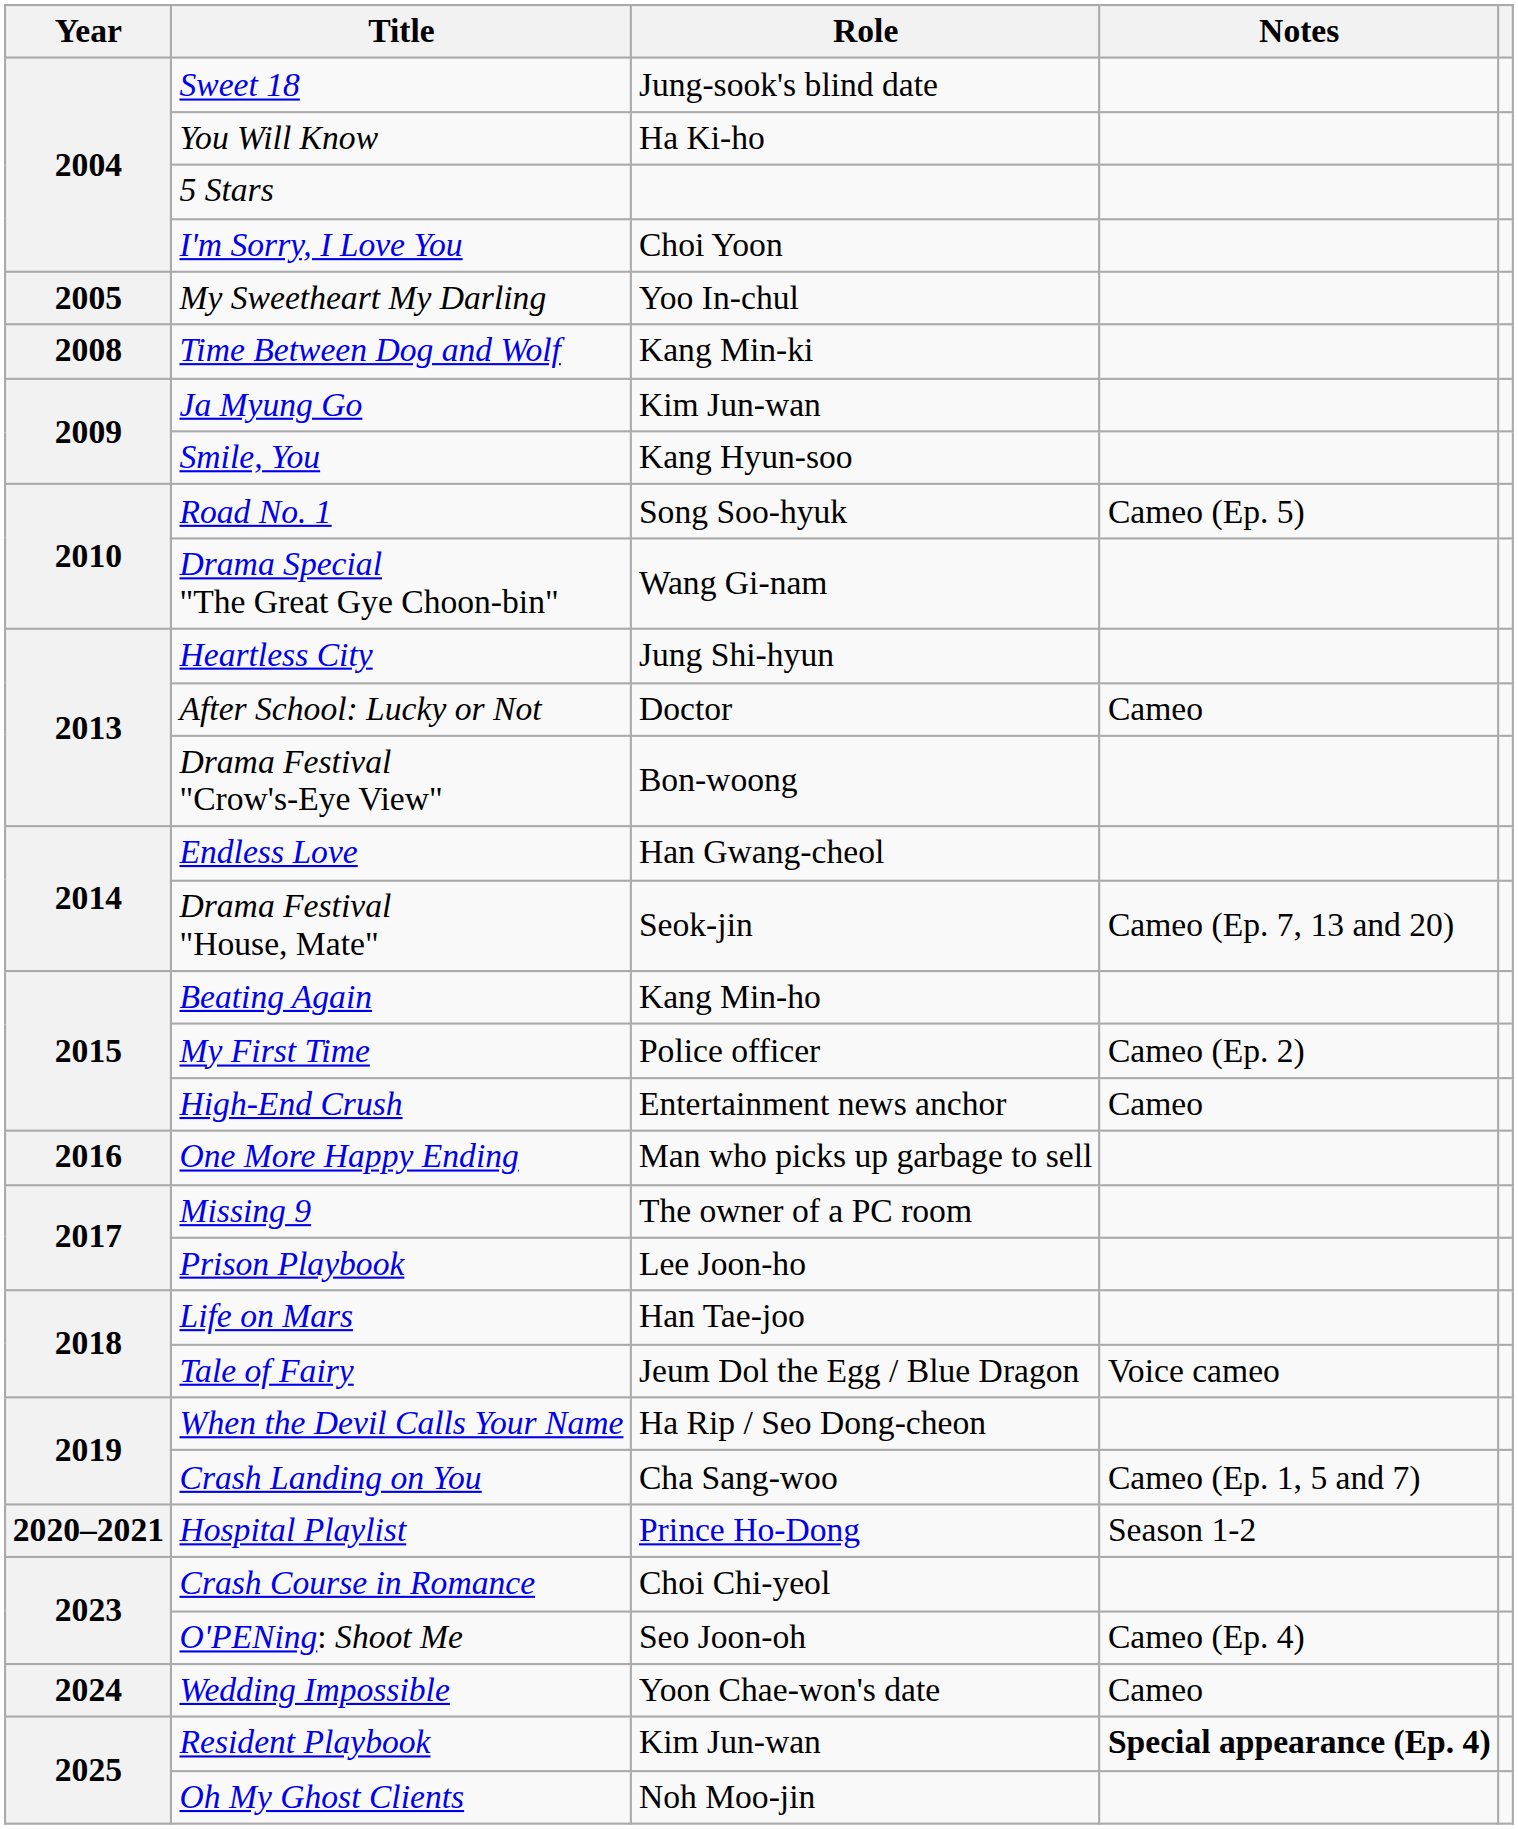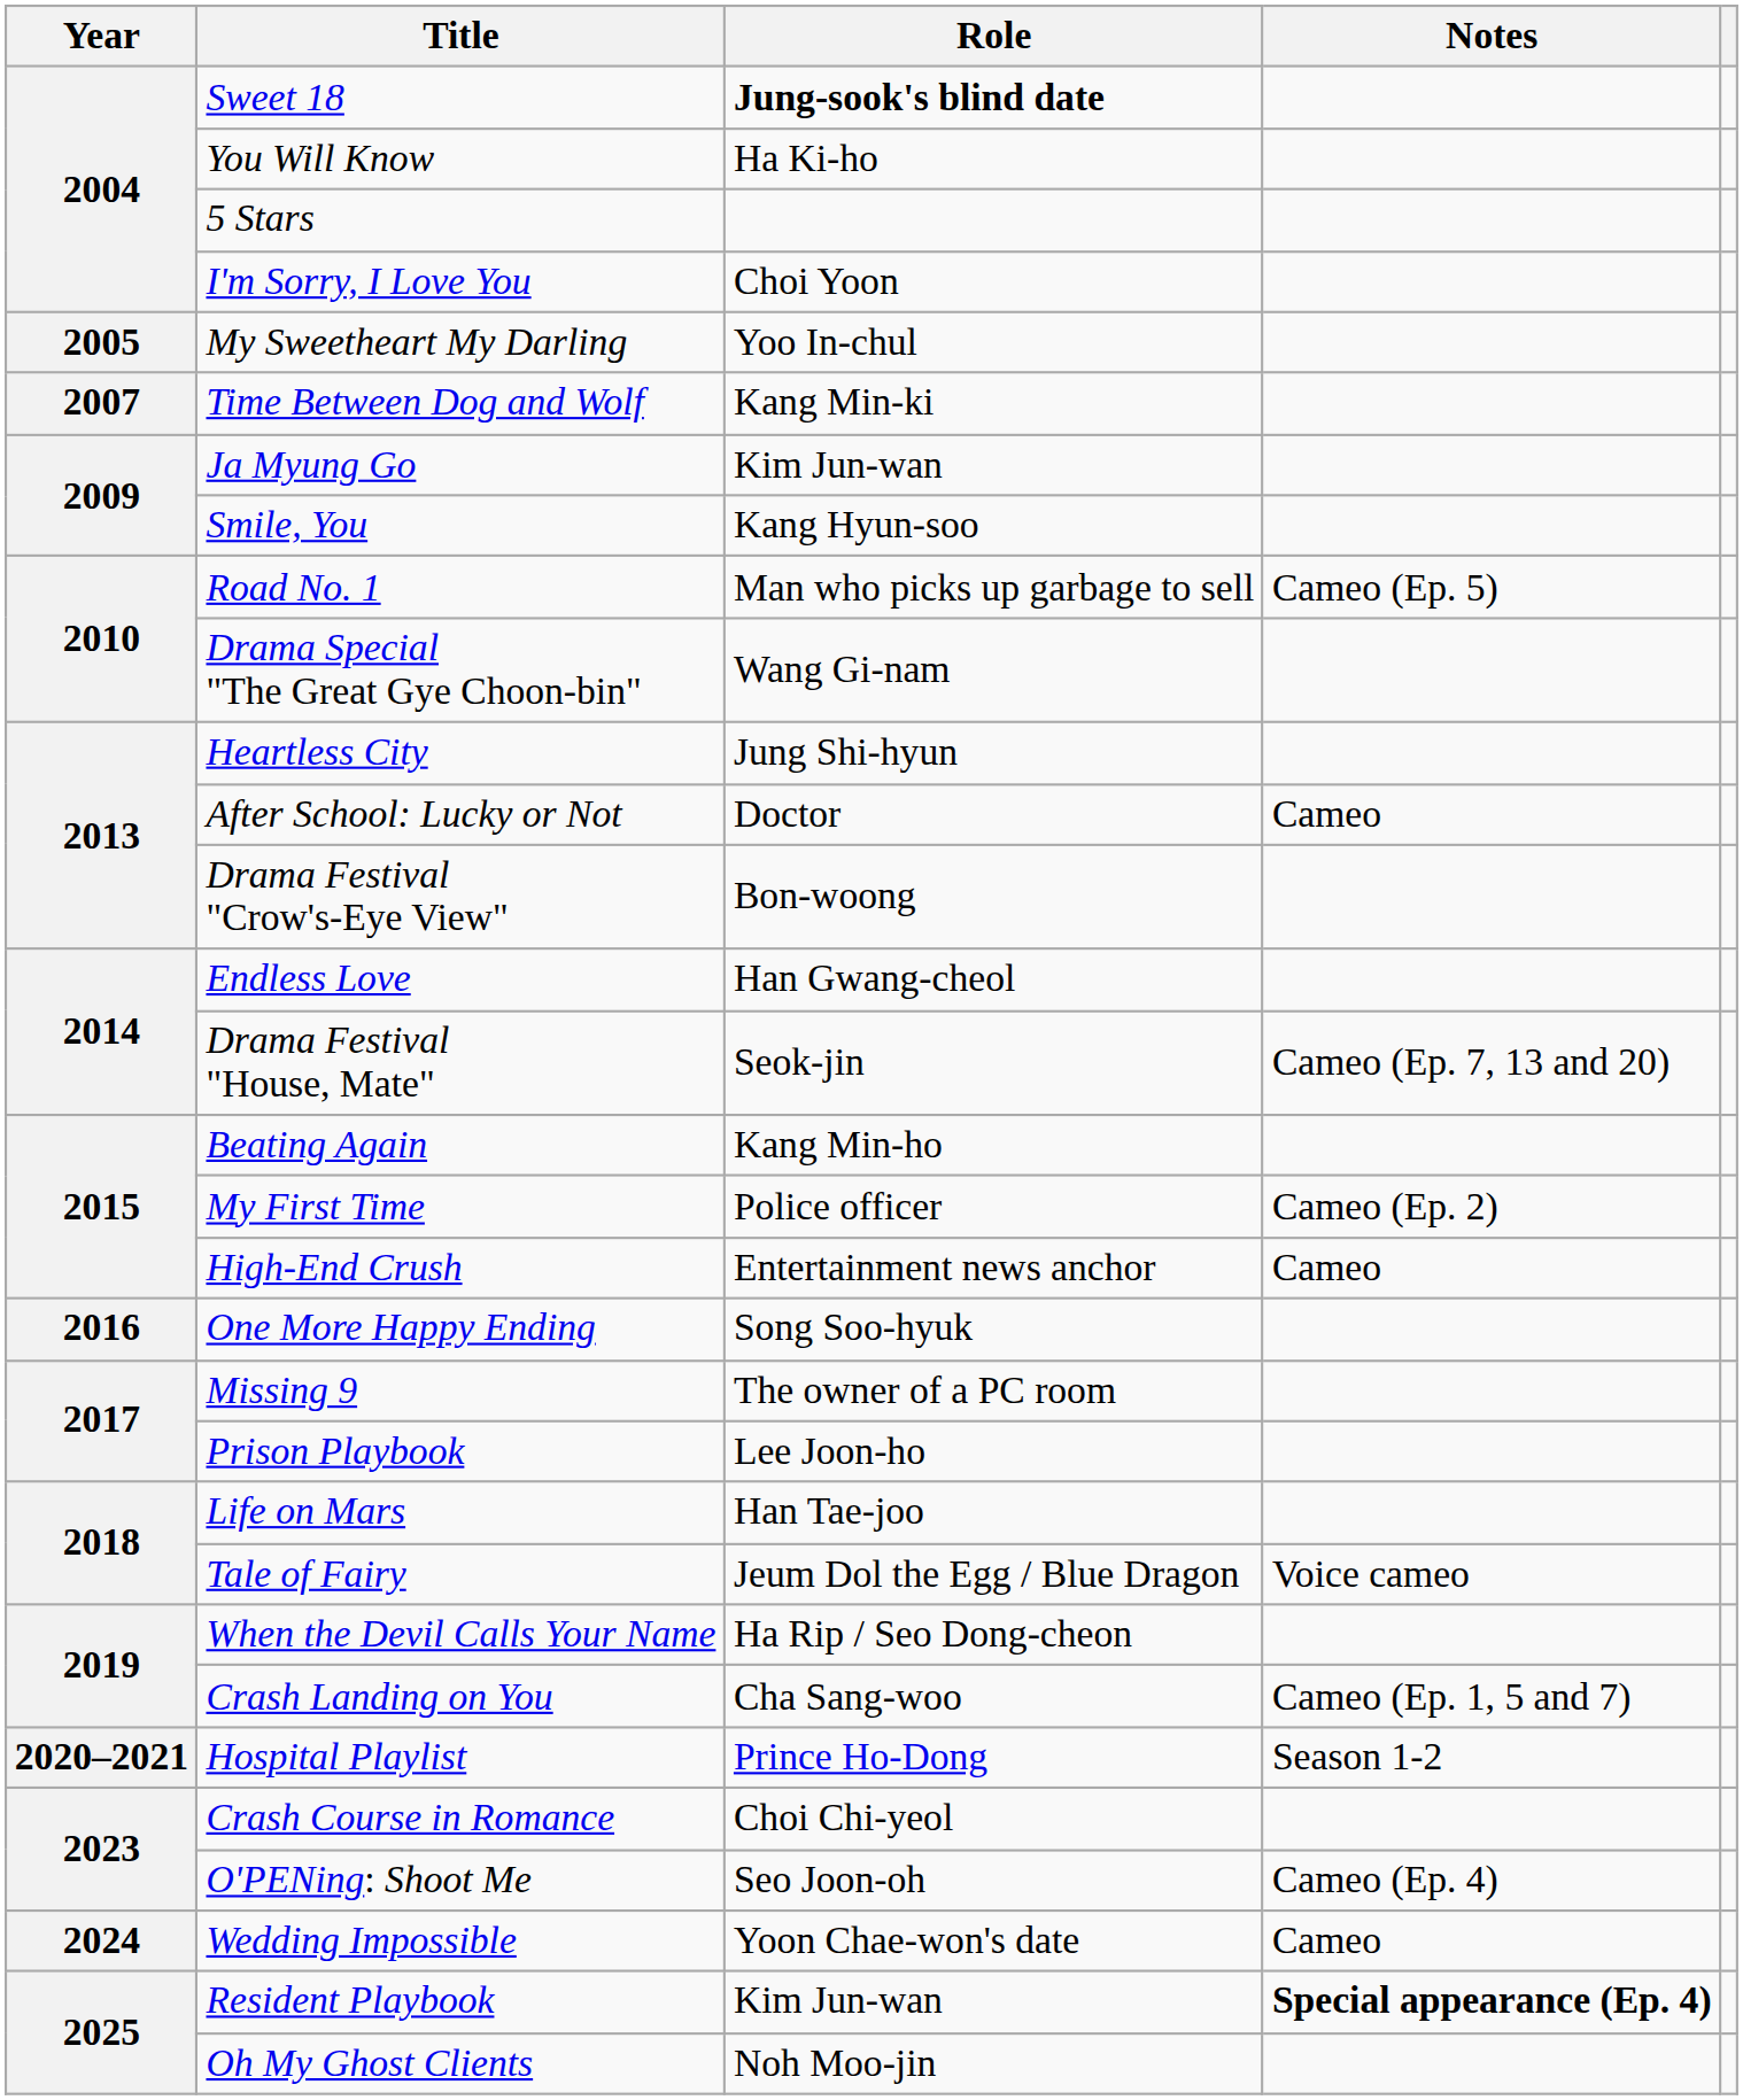Sweet 18 | Role: normal -> bold
Time Between Dog and Wolf | Year: 2008 -> 2007
Road No. 1 | Role: Song Soo-hyuk -> Man who picks up garbage to sell
One More Happy Ending | Role: Man who picks up garbage to sell -> Song Soo-hyuk
